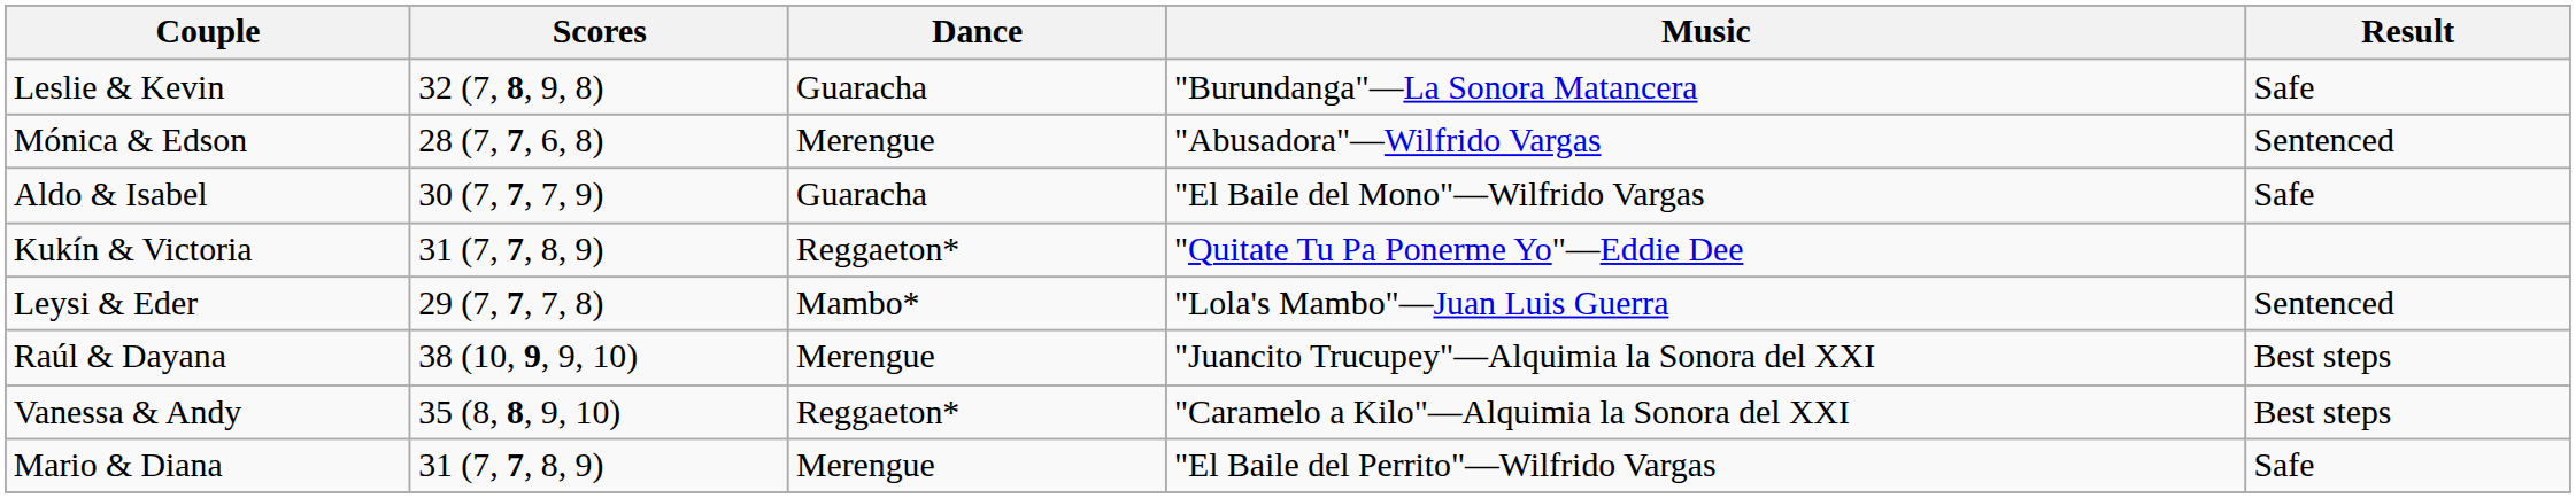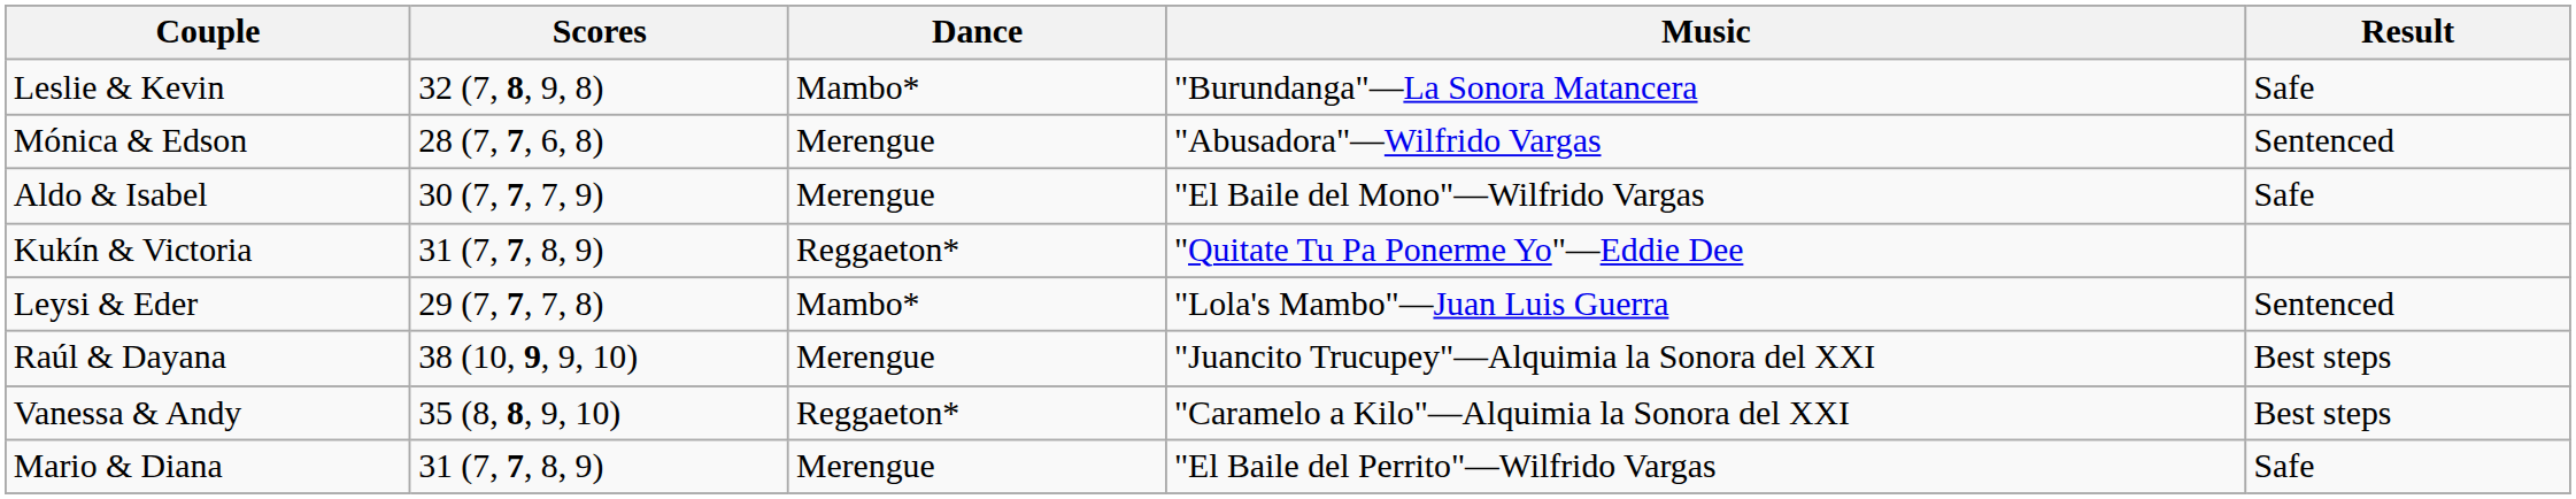Leslie & Kevin | Dance: Guaracha -> Mambo*
Aldo & Isabel | Dance: Guaracha -> Merengue
